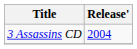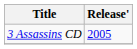3 Assassins CD | Release': 2004 -> 2005
